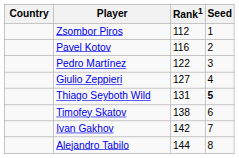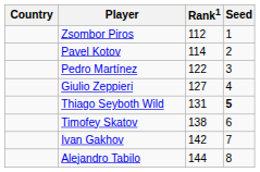Pavel Kotov | Rank1: 116 -> 114
